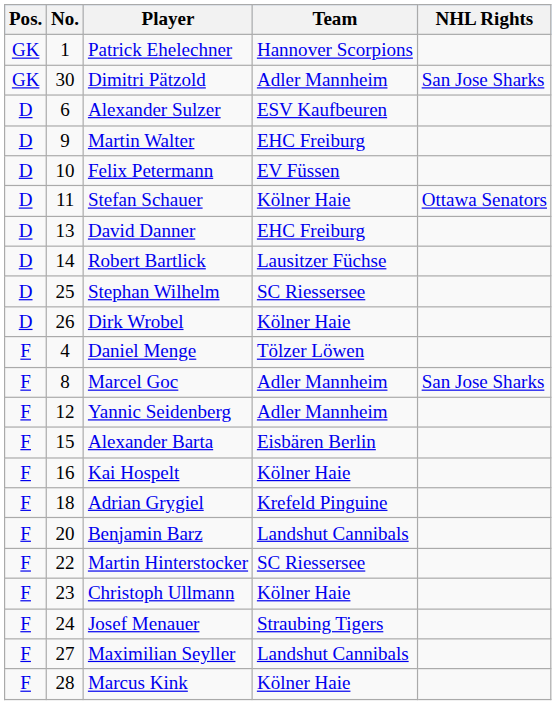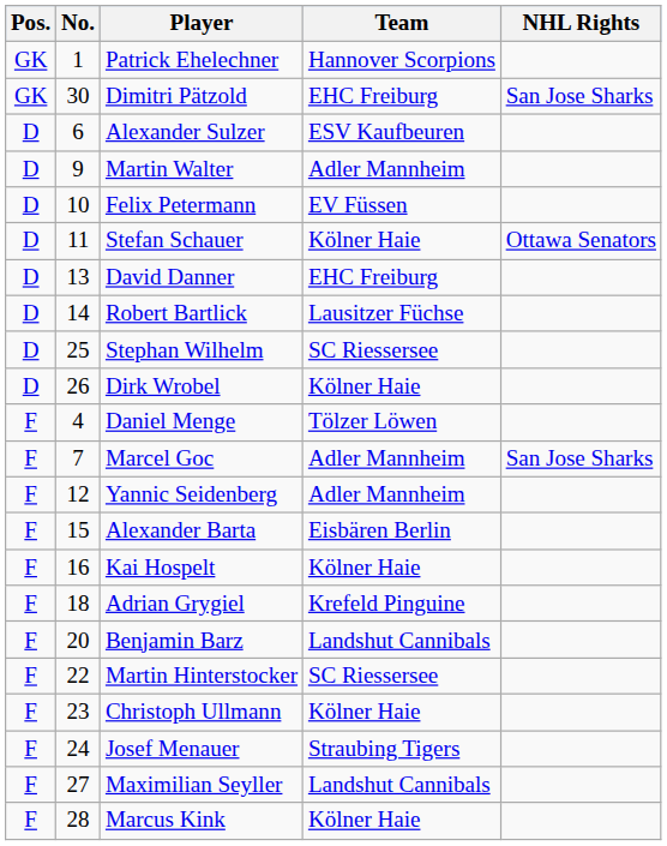Dimitri Pätzold | Team: Adler Mannheim -> EHC Freiburg
Martin Walter | Team: EHC Freiburg -> Adler Mannheim
Marcel Goc | No.: 8 -> 7
